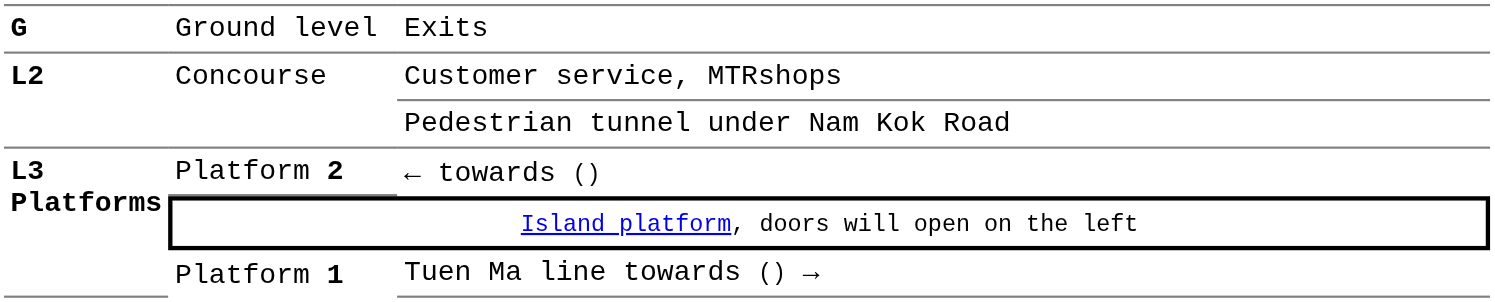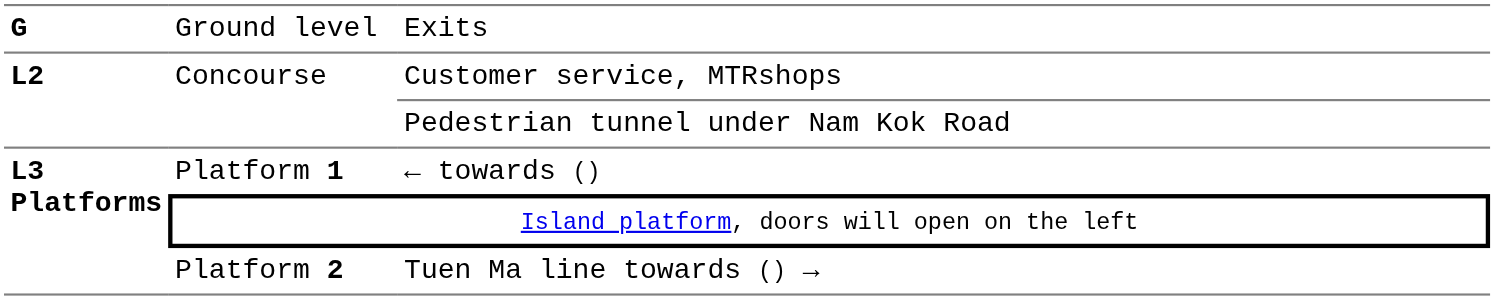← towards () | column 2: Platform 2 -> Platform 1
Tuen Ma line towards () → | column 2: Platform 1 -> Platform 2
